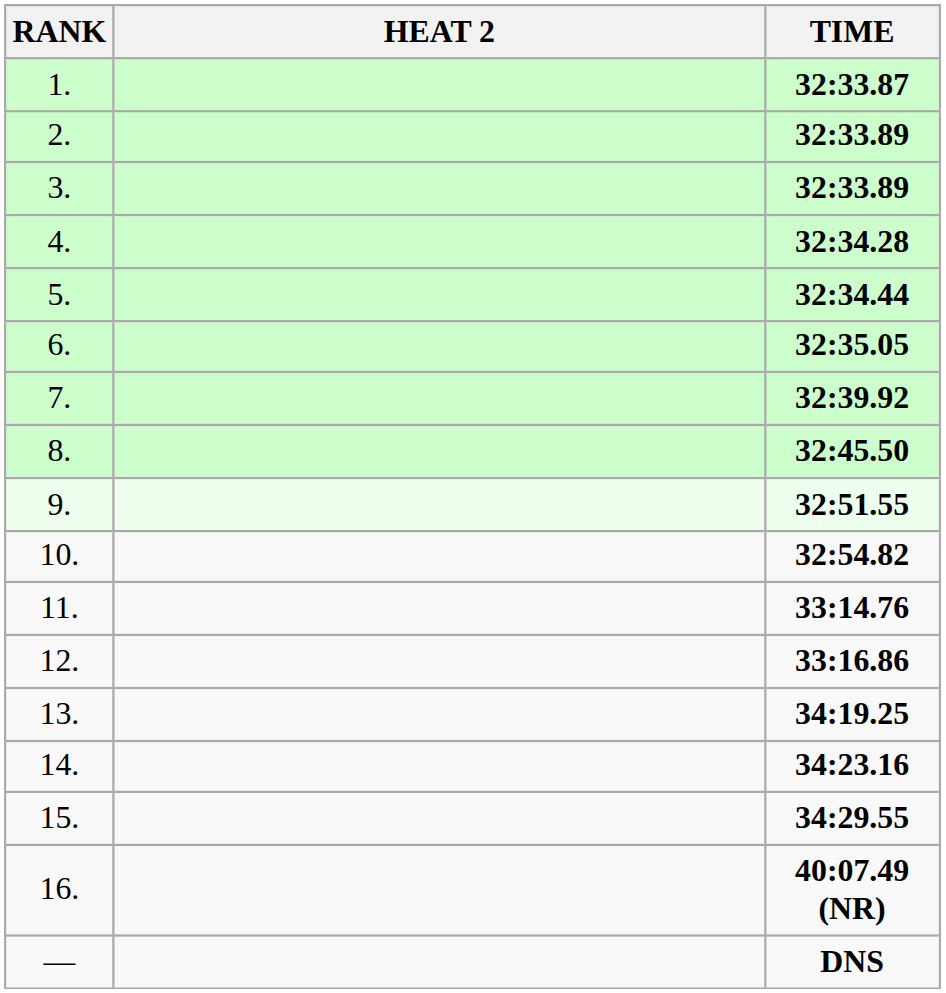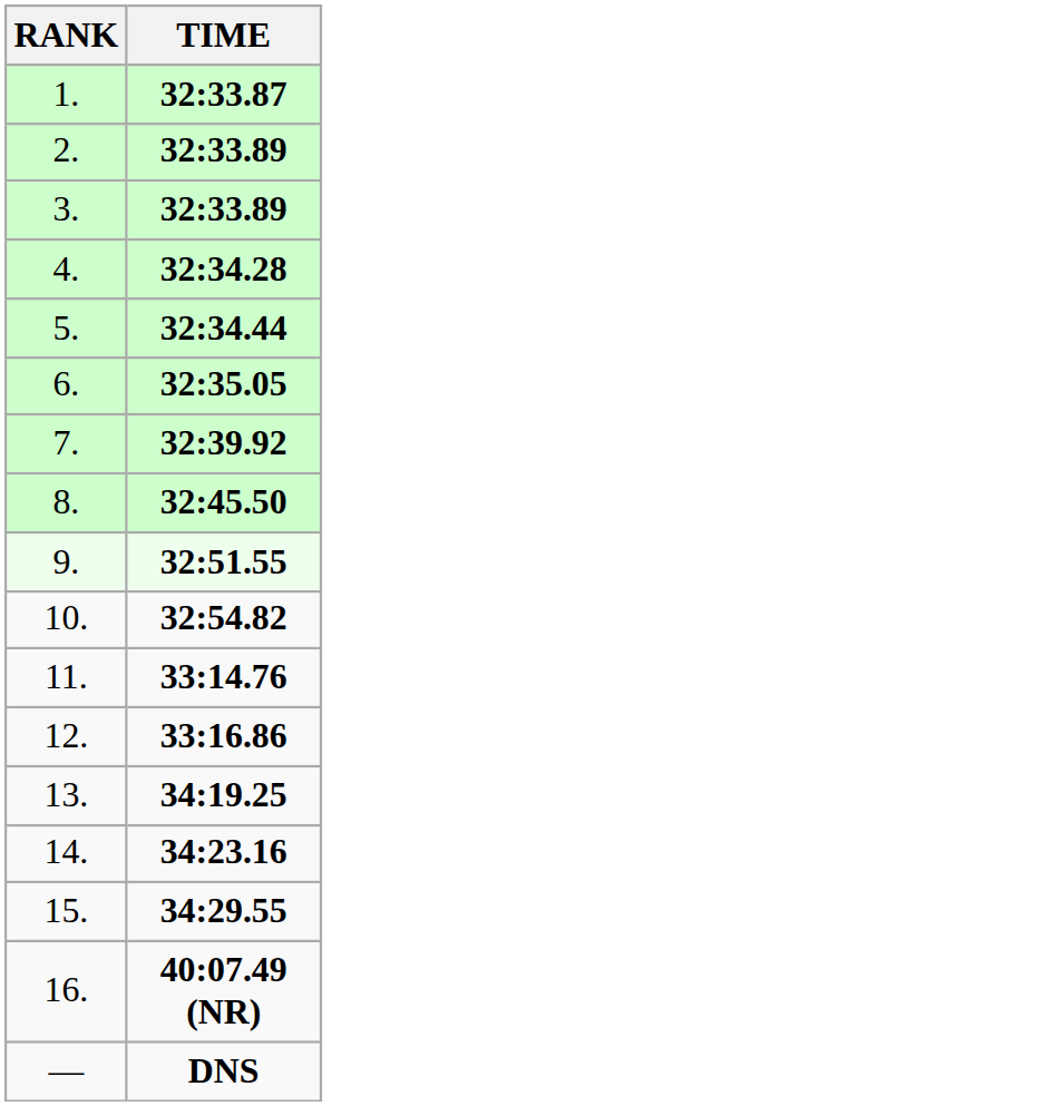- column: HEAT 2
